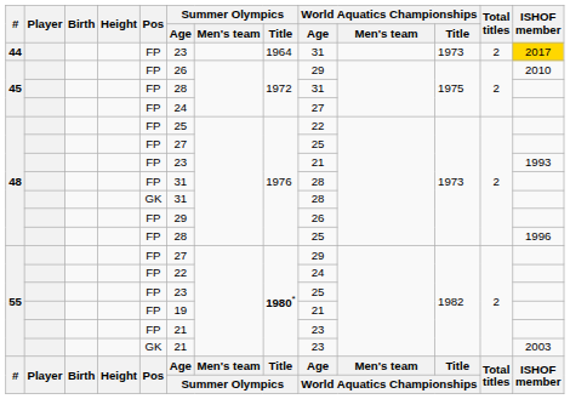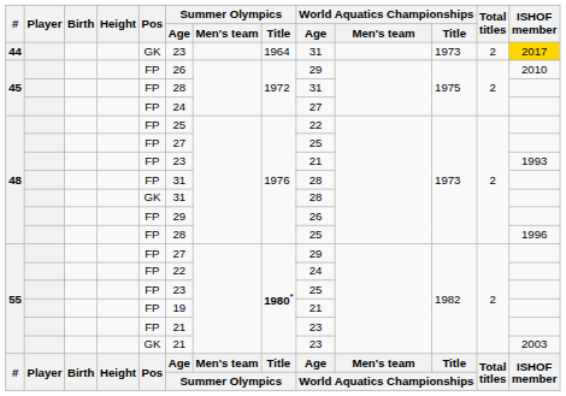44 | Pos: FP -> GK
